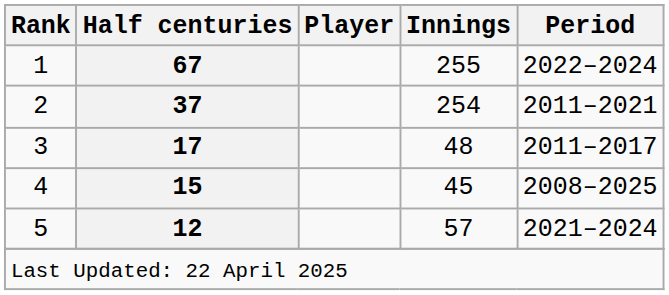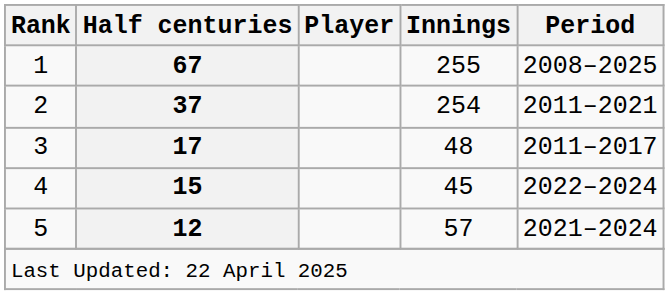1 | Period: 2022–2024 -> 2008–2025
4 | Period: 2008–2025 -> 2022–2024
